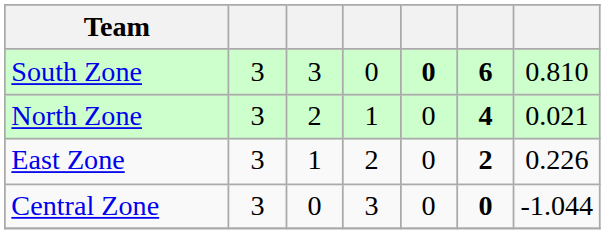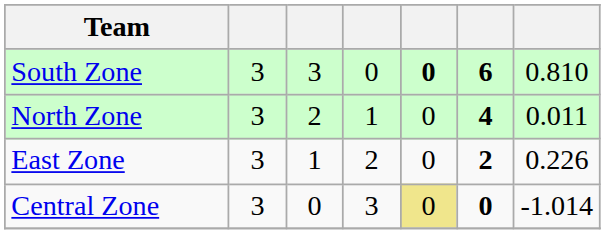North Zone | column 7: 0.021 -> 0.011
Central Zone | column 5: no background -> khaki background
Central Zone | column 7: -1.044 -> -1.014
